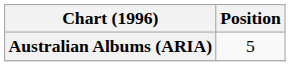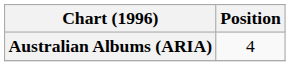Australian Albums (ARIA) | Position: 5 -> 4
